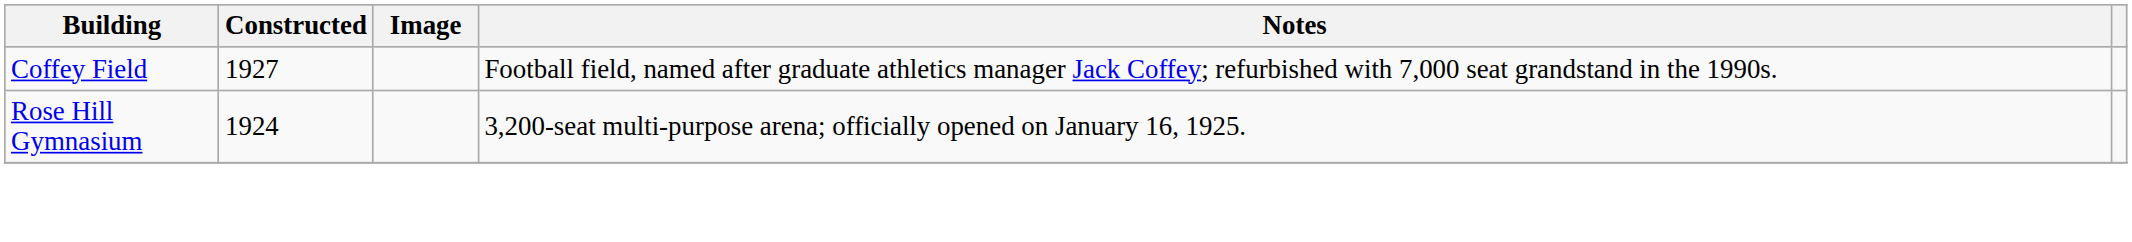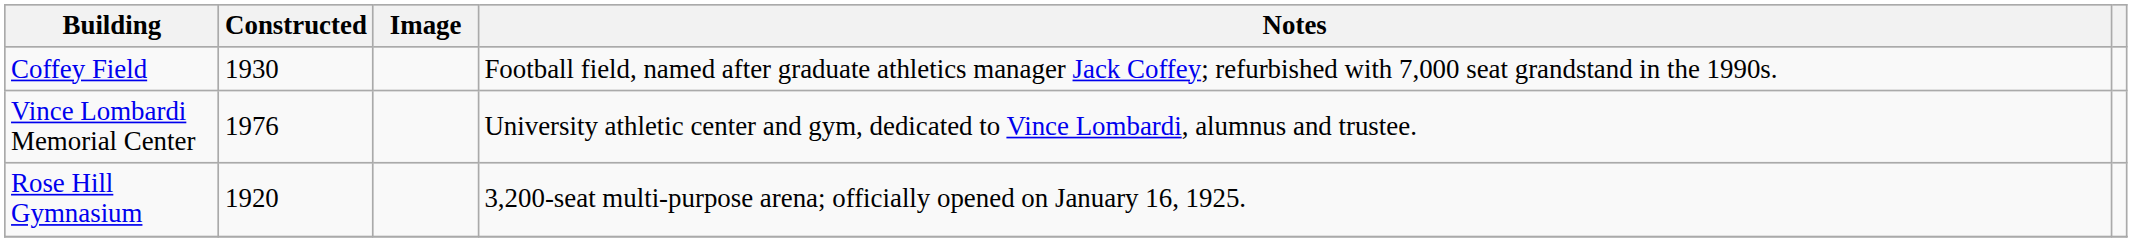Coffey Field | Constructed: 1927 -> 1930
+ row: Vince Lombardi Memorial Center | 1976 | University athletic center and gym, dedicated to Vince Lombardi, alumnus and trustee.
Rose Hill Gymnasium | Constructed: 1924 -> 1920
